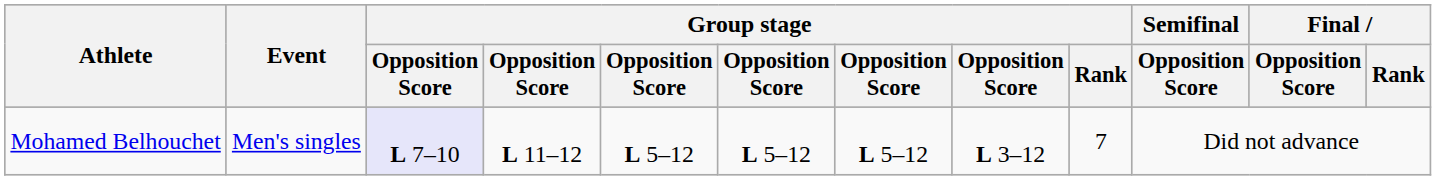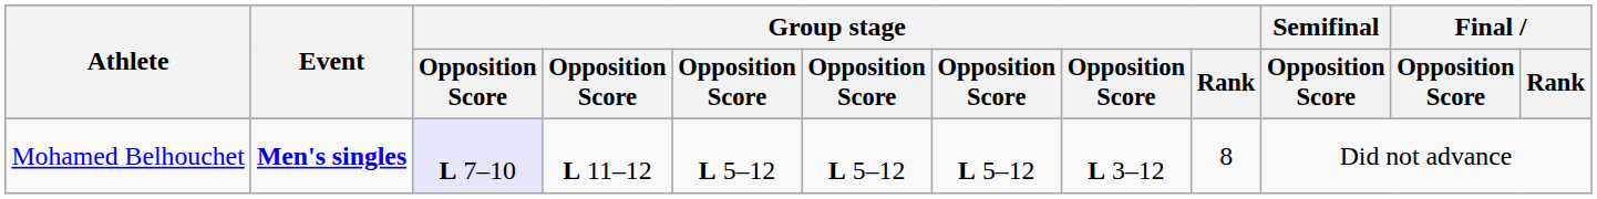Mohamed Belhouchet | Event: normal -> bold
Mohamed Belhouchet | Group stage / Rank: 7 -> 8
